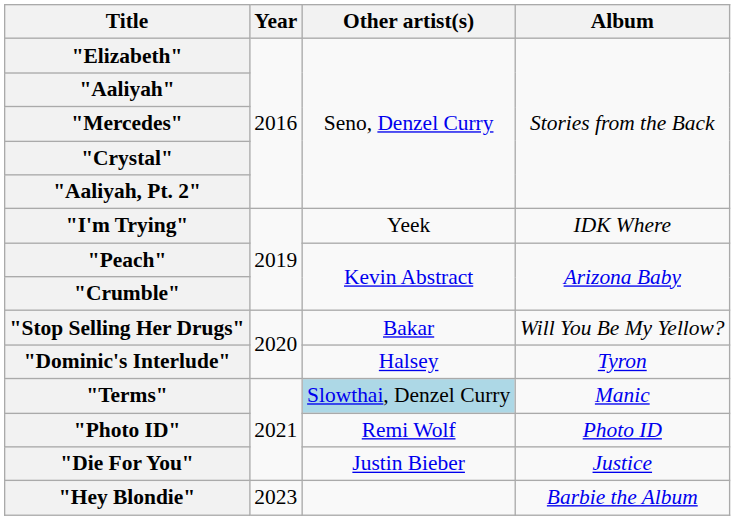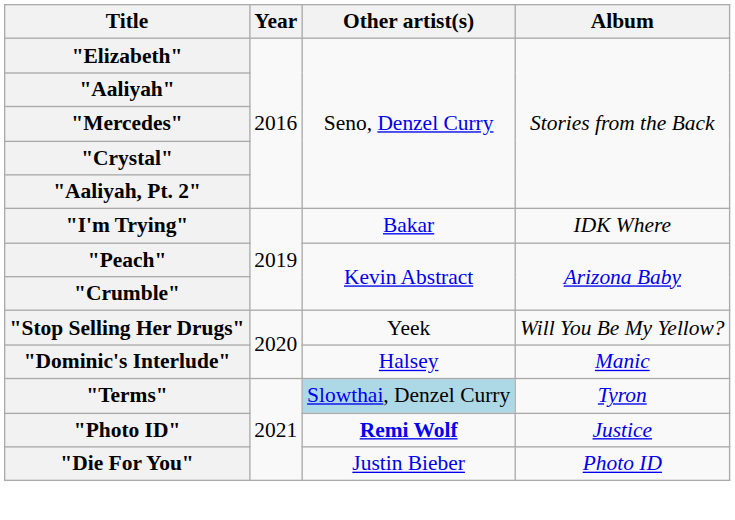"I'm Trying" | Other artist(s): Yeek -> Bakar
"Stop Selling Her Drugs" | Other artist(s): Bakar -> Yeek
"Dominic's Interlude" | Album: Tyron -> Manic
"Terms" | Album: Manic -> Tyron
"Photo ID" | Other artist(s): normal -> bold
"Photo ID" | Album: Photo ID -> Justice
"Die For You" | Album: Justice -> Photo ID
- row: "Hey Blondie" | 2023 | Barbie the Album
